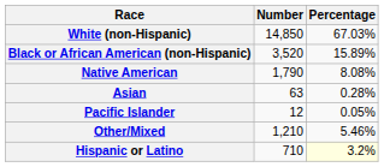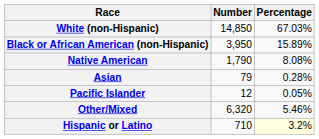Black or African American (non-Hispanic) | Number: 3,520 -> 3,950
Asian | Number: 63 -> 79
Other/Mixed | Number: 1,210 -> 6,320
